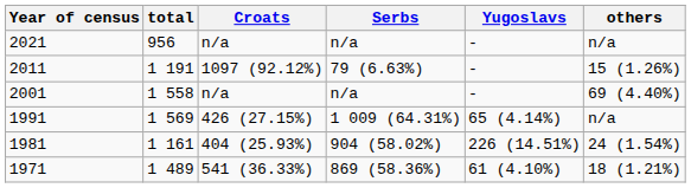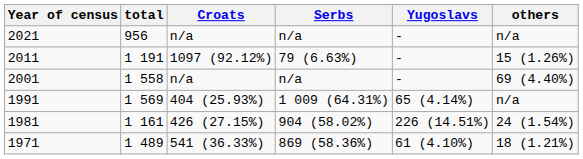1991 | Croats: 426 (27.15%) -> 404 (25.93%)
1981 | Croats: 404 (25.93%) -> 426 (27.15%)
